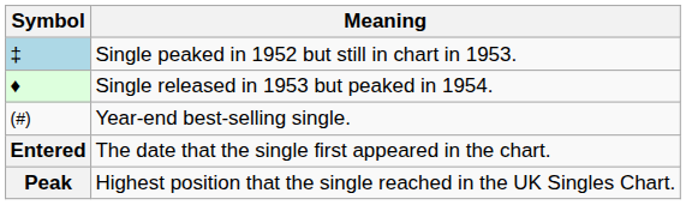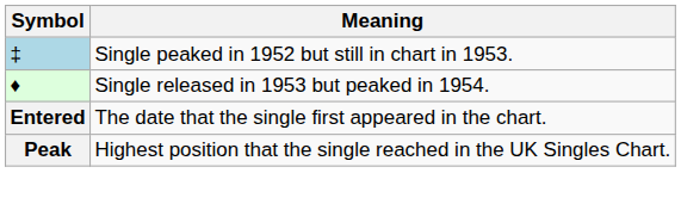- row: (#) | Year-end best-selling single.
